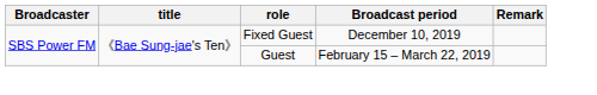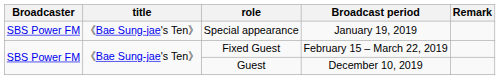+ row: SBS Power FM | 《Bae Sung-jae's Ten》 | Special appearance | January 19, 2019
Fixed Guest | Broadcast period: December 10, 2019 -> February 15 – March 22, 2019
Guest | Broadcast period: February 15 – March 22, 2019 -> December 10, 2019
